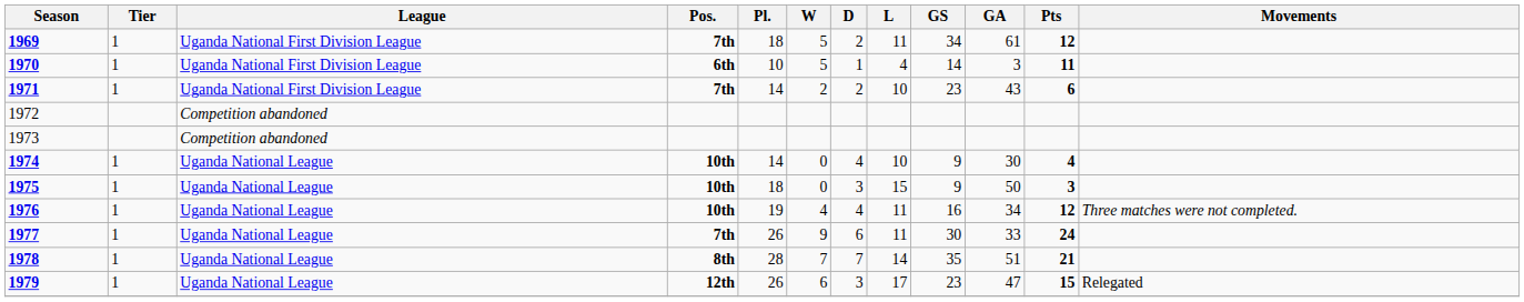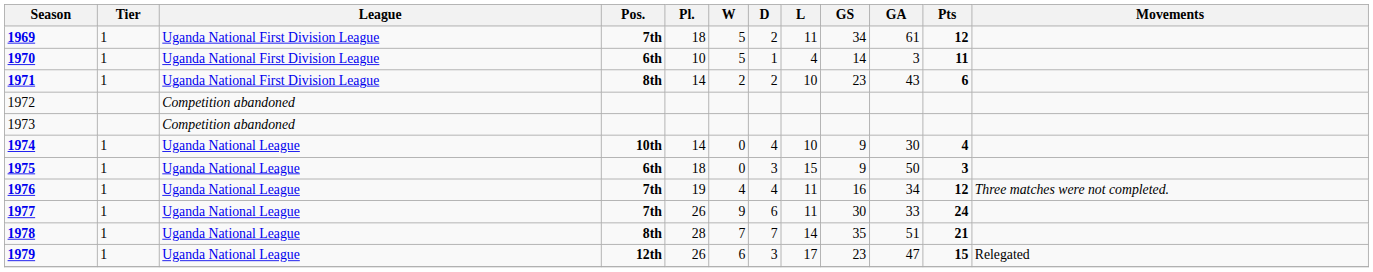1971 | Pos.: 7th -> 8th
1975 | Pos.: 10th -> 6th
1976 | Pos.: 10th -> 7th
